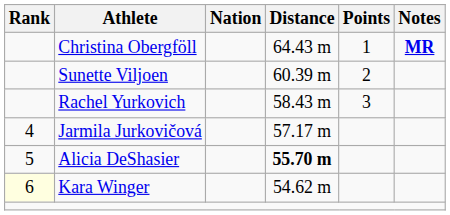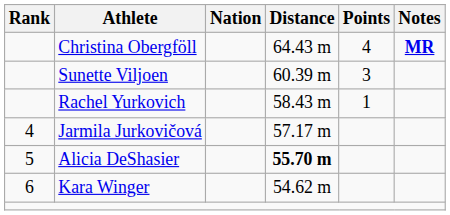Christina Obergföll | Points: 1 -> 4
Sunette Viljoen | Points: 2 -> 3
Rachel Yurkovich | Points: 3 -> 1
Kara Winger | Rank: lightyellow background -> no background
